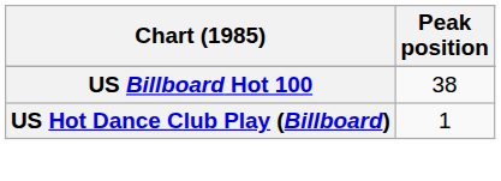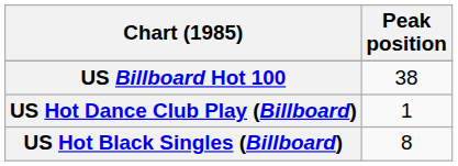+ row: US Hot Black Singles (Billboard) | 8
